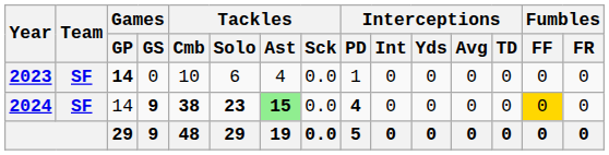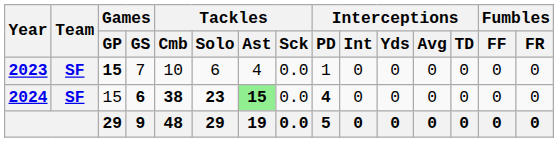2023 | Games / GP: 14 -> 15
2023 | Games / GS: 0 -> 7
2024 | Games / GP: 14 -> 15
2024 | Games / GS: 9 -> 6
2024 | Fumbles / FF: gold background -> no background
